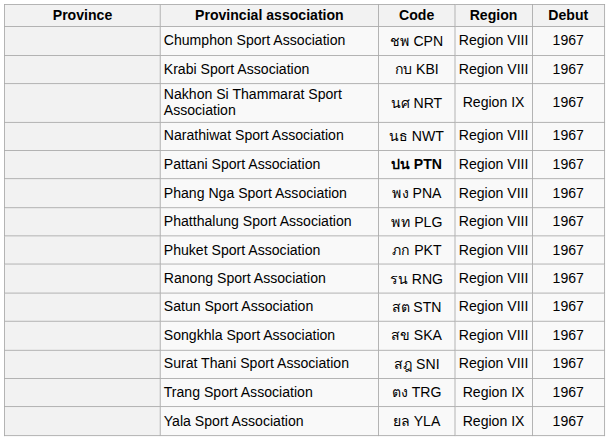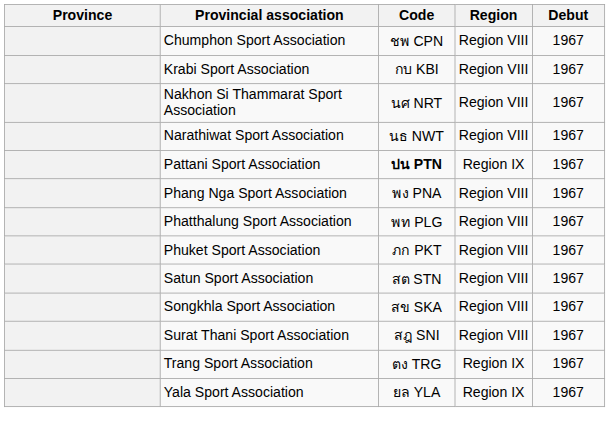Nakhon Si Thammarat Sport Association | Region: Region IX -> Region VIII
Pattani Sport Association | Region: Region VIII -> Region IX
- row: Ranong Sport Association | รน RNG | Region VIII | 1967
